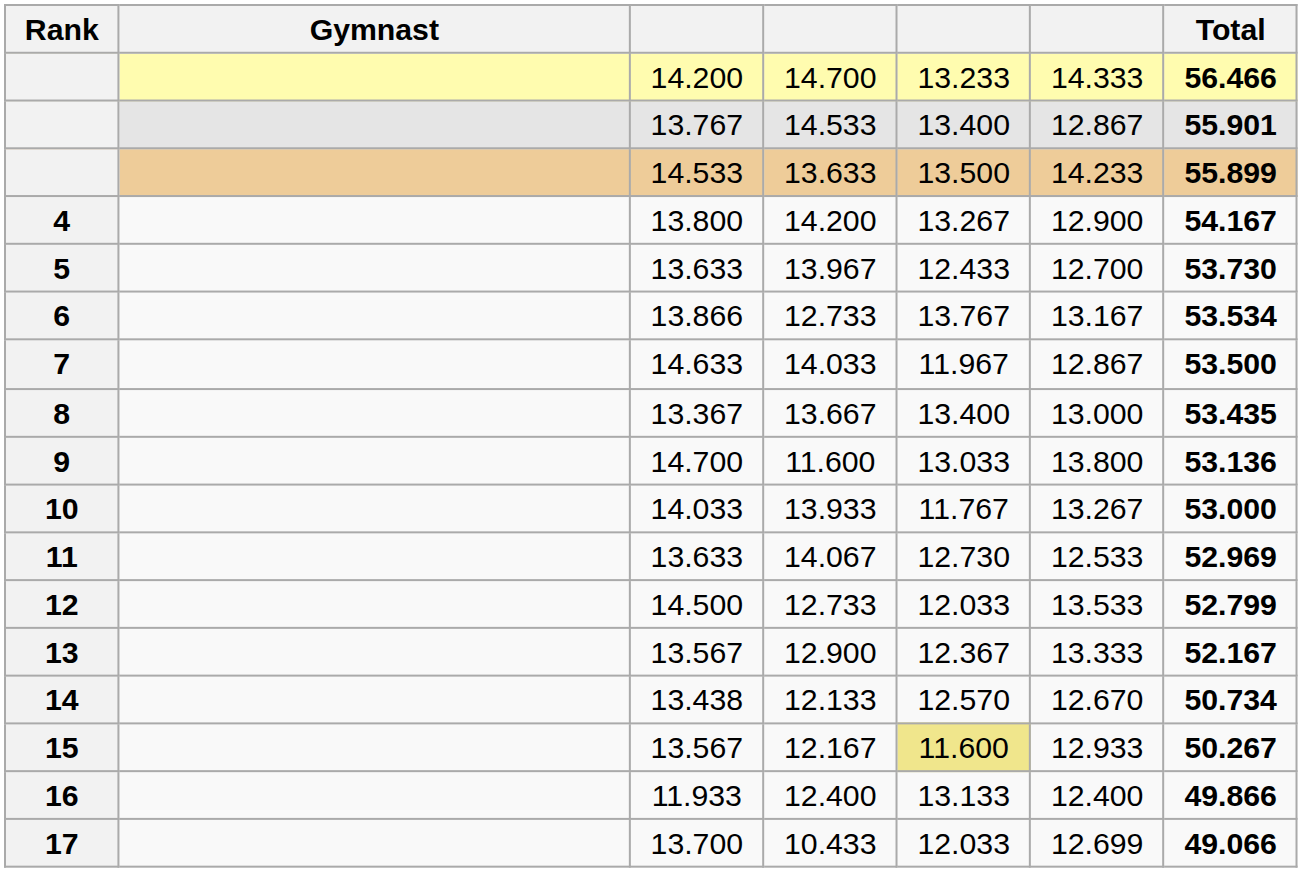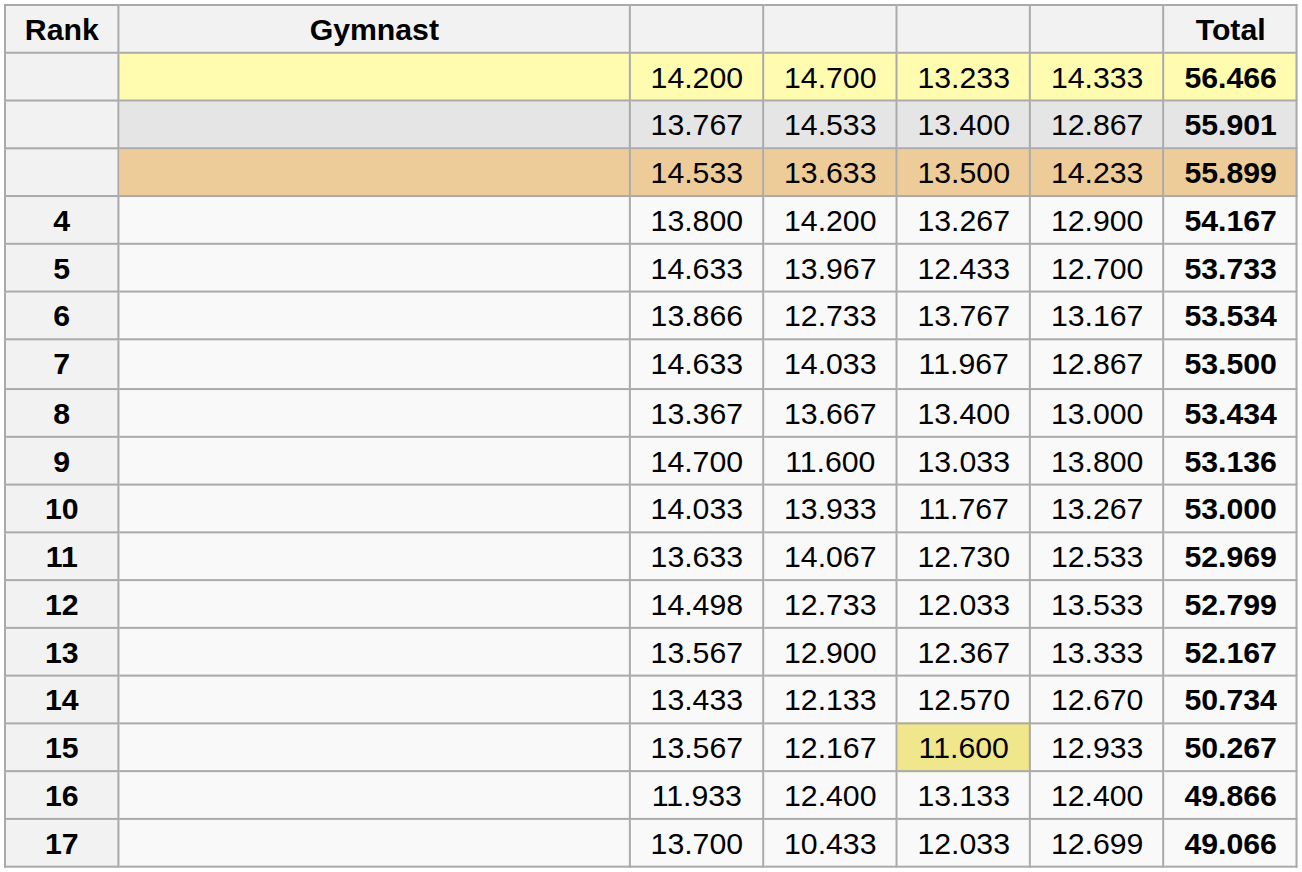13.967 | column 3: 13.633 -> 14.633
13.967 | Total: 53.730 -> 53.733
13.667 | Total: 53.435 -> 53.434
12 / 12.733 | column 3: 14.500 -> 14.498
12.133 | column 3: 13.438 -> 13.433
